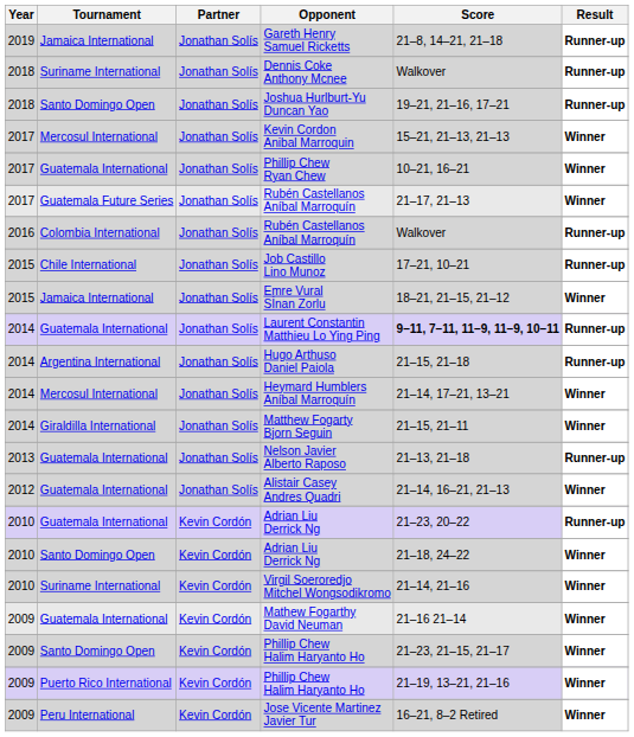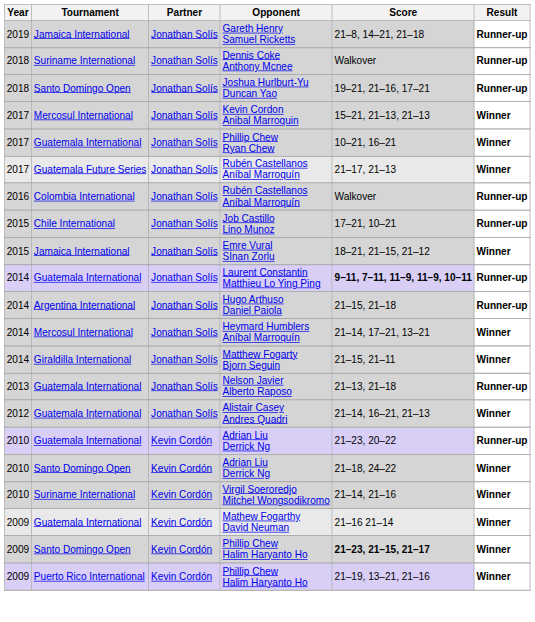Santo Domingo Open / Phillip Chew Halim Haryanto Ho | Score: normal -> bold
- row: 2009 | Peru International | Kevin Cordón | Jose Vicente Martinez Javier Tur | 16–21, 8–2 Retired | Winner
